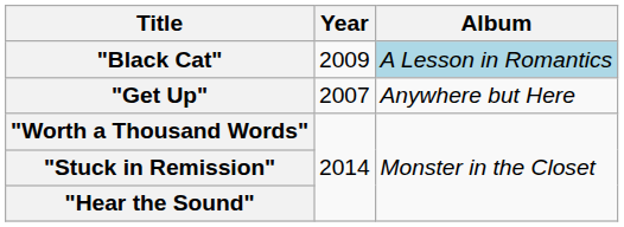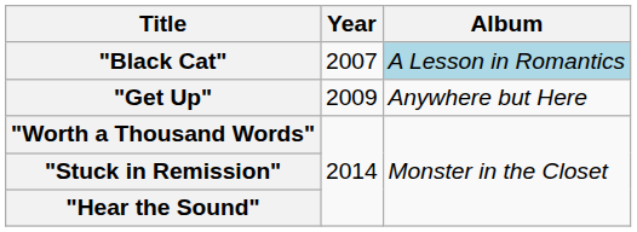"Black Cat" | Year: 2009 -> 2007
"Get Up" | Year: 2007 -> 2009
